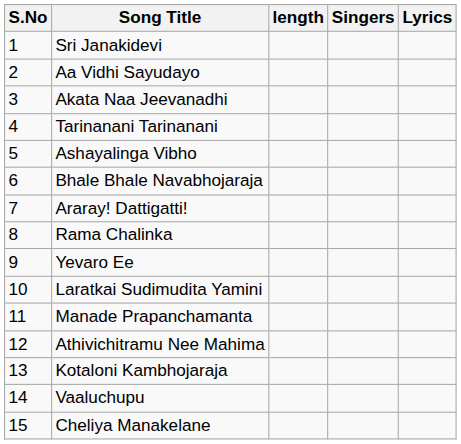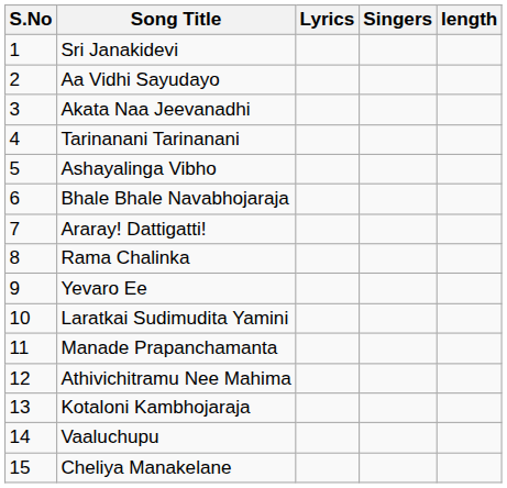columns swapped: Lyrics <-> length
